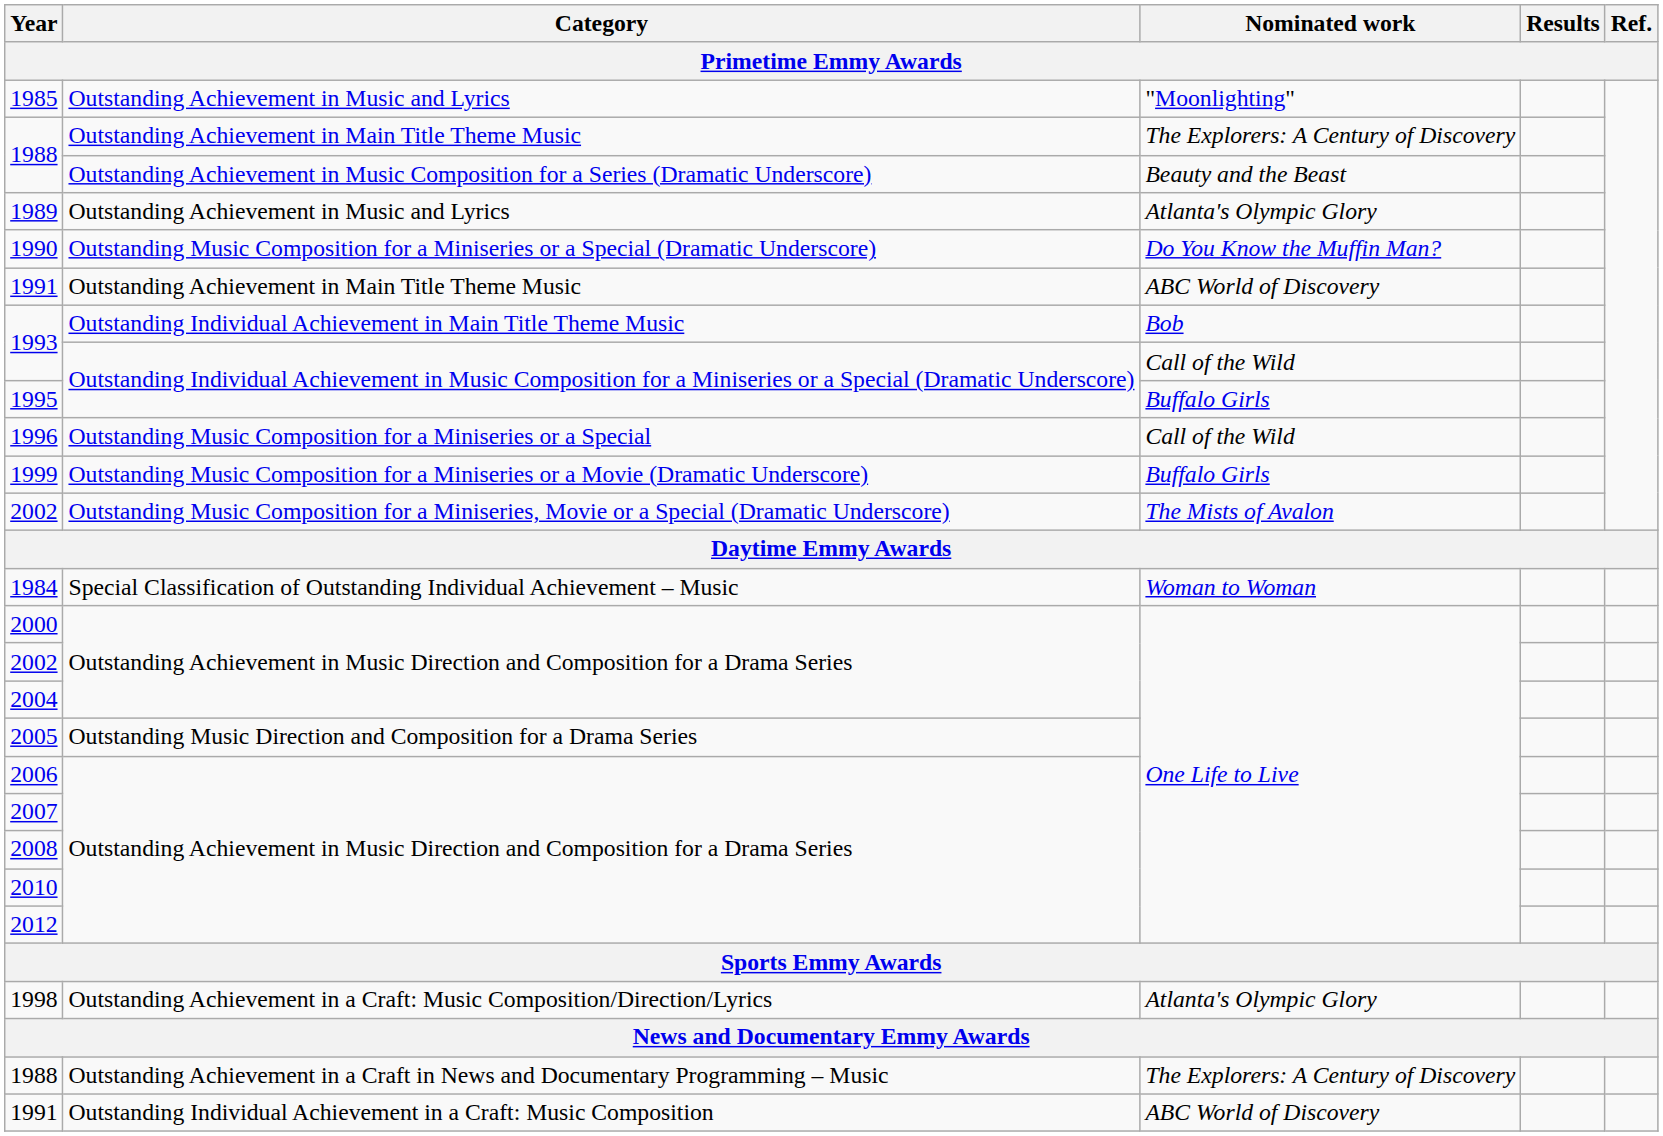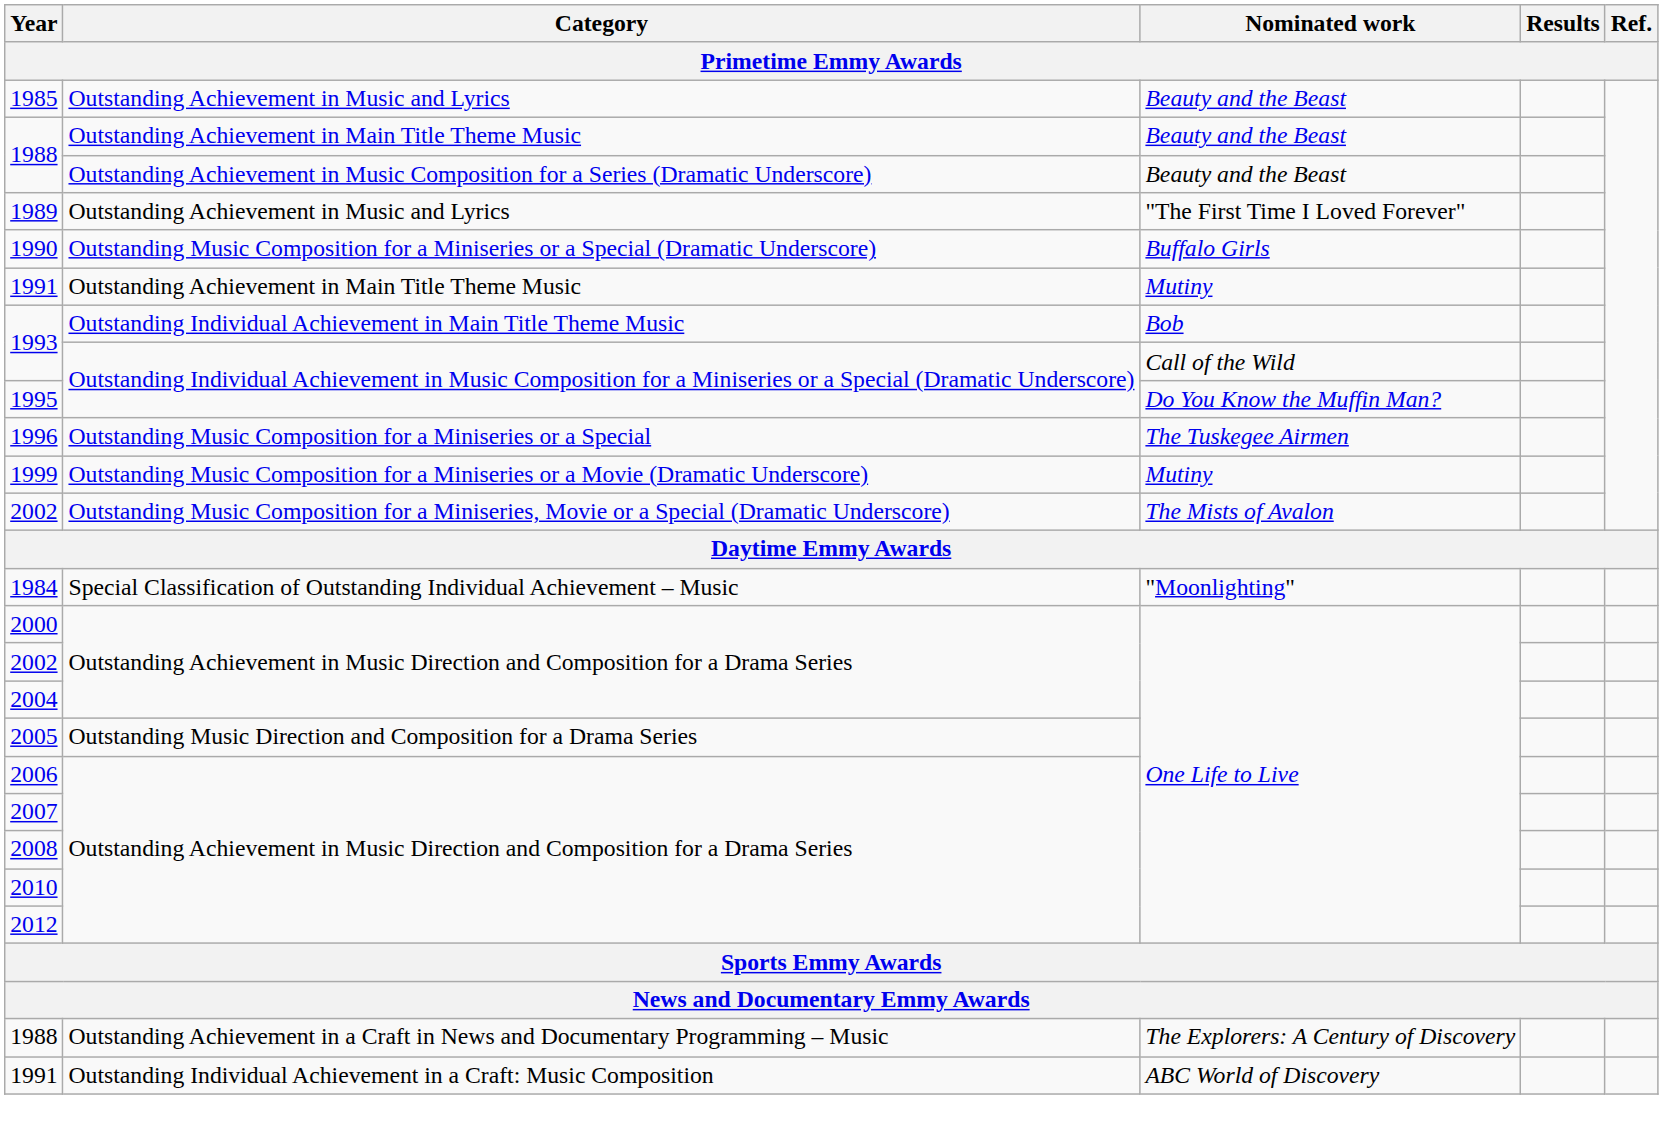1985 | Nominated work: "Moonlighting" -> Beauty and the Beast
1988 / Outstanding Achievement in Main Title Theme Music | Nominated work: The Explorers: A Century of Discovery -> Beauty and the Beast
1989 | Nominated work: Atlanta's Olympic Glory -> "The First Time I Loved Forever"
1990 | Nominated work: Do You Know the Muffin Man? -> Buffalo Girls
1991 / Outstanding Achievement in Main Title Theme Music | Nominated work: ABC World of Discovery -> Mutiny
1995 | Nominated work: Buffalo Girls -> Do You Know the Muffin Man?
1996 | Nominated work: Call of the Wild -> The Tuskegee Airmen
1999 | Nominated work: Buffalo Girls -> Mutiny
1984 | Nominated work: Woman to Woman -> "Moonlighting"
- row: 1998 | Outstanding Achievement in a Craft: Music Composition/Direction/Lyrics | Atlanta's Olympic Glory
